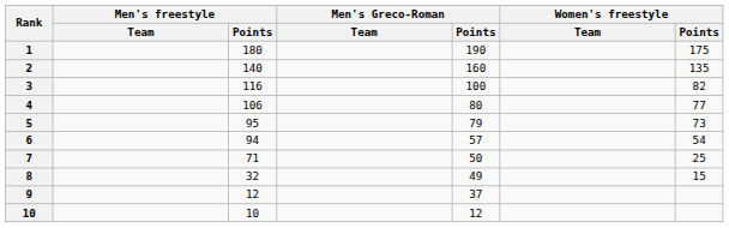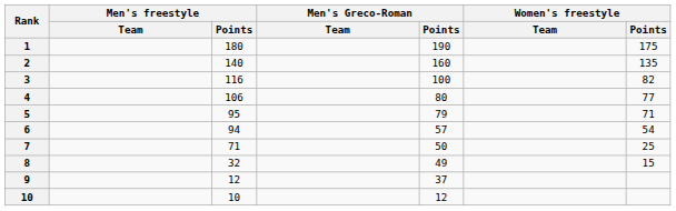5 | Women's freestyle / Points: 73 -> 71
